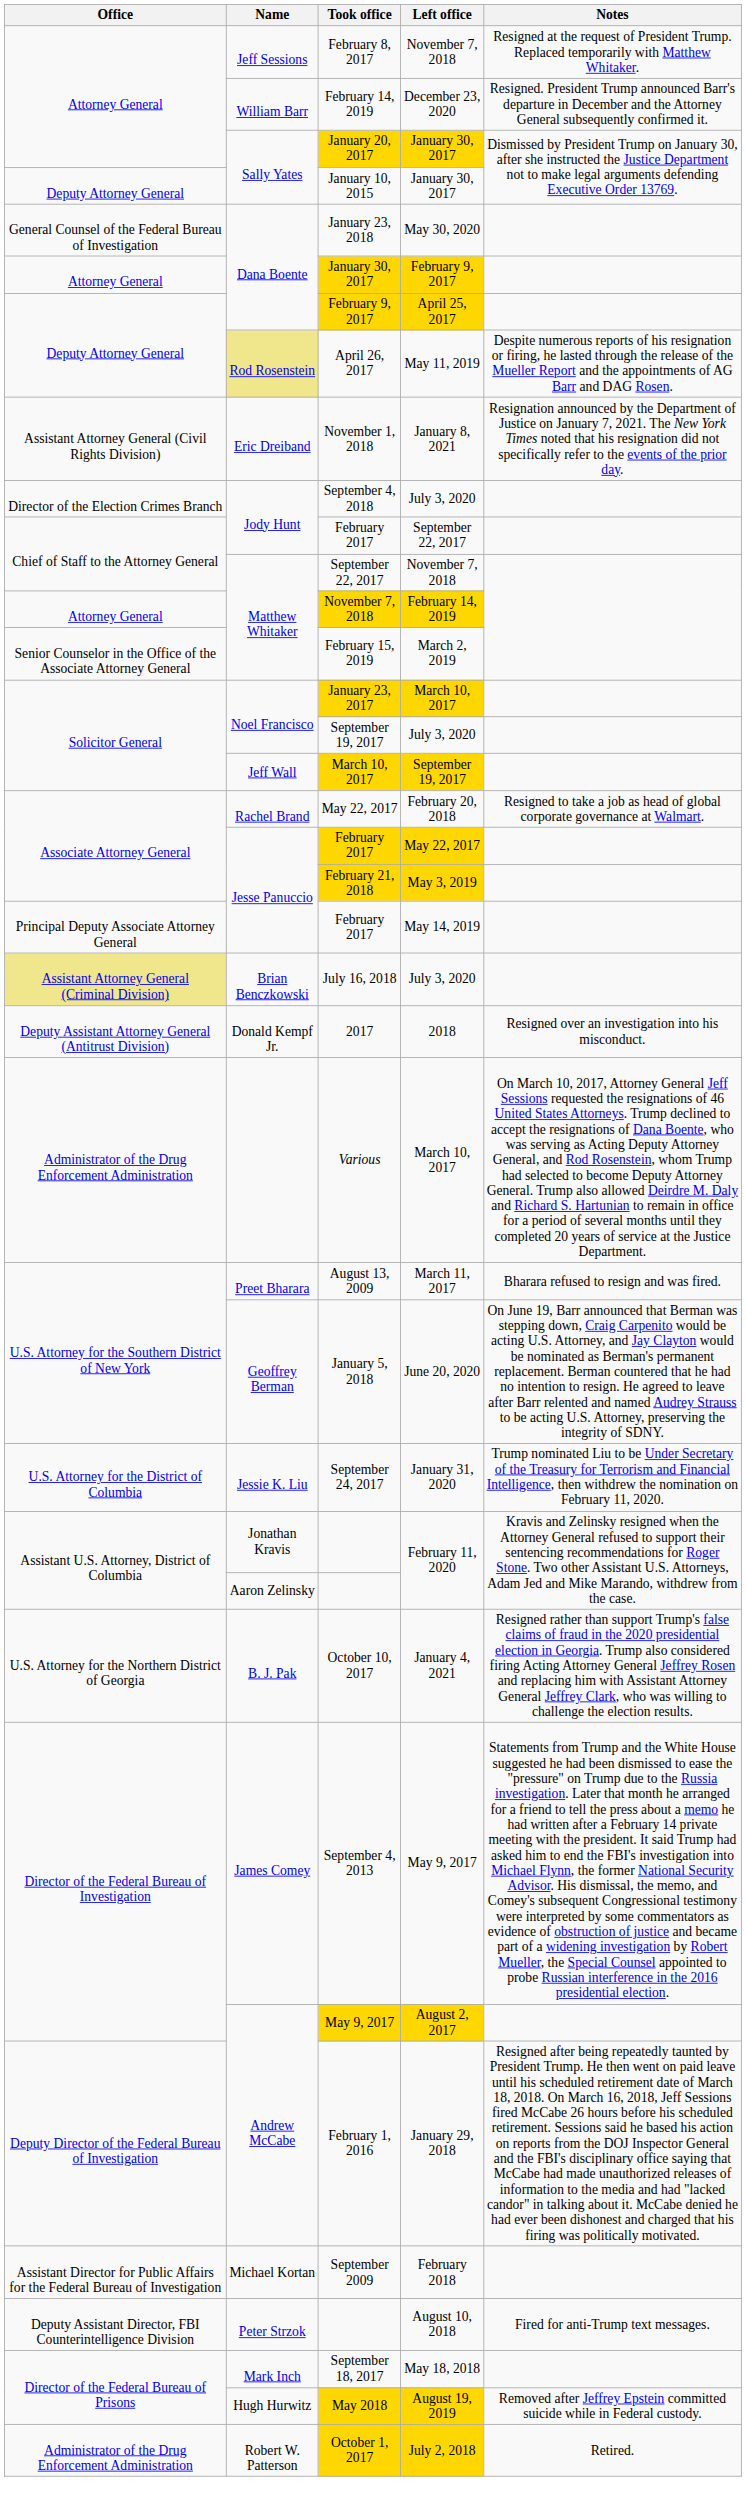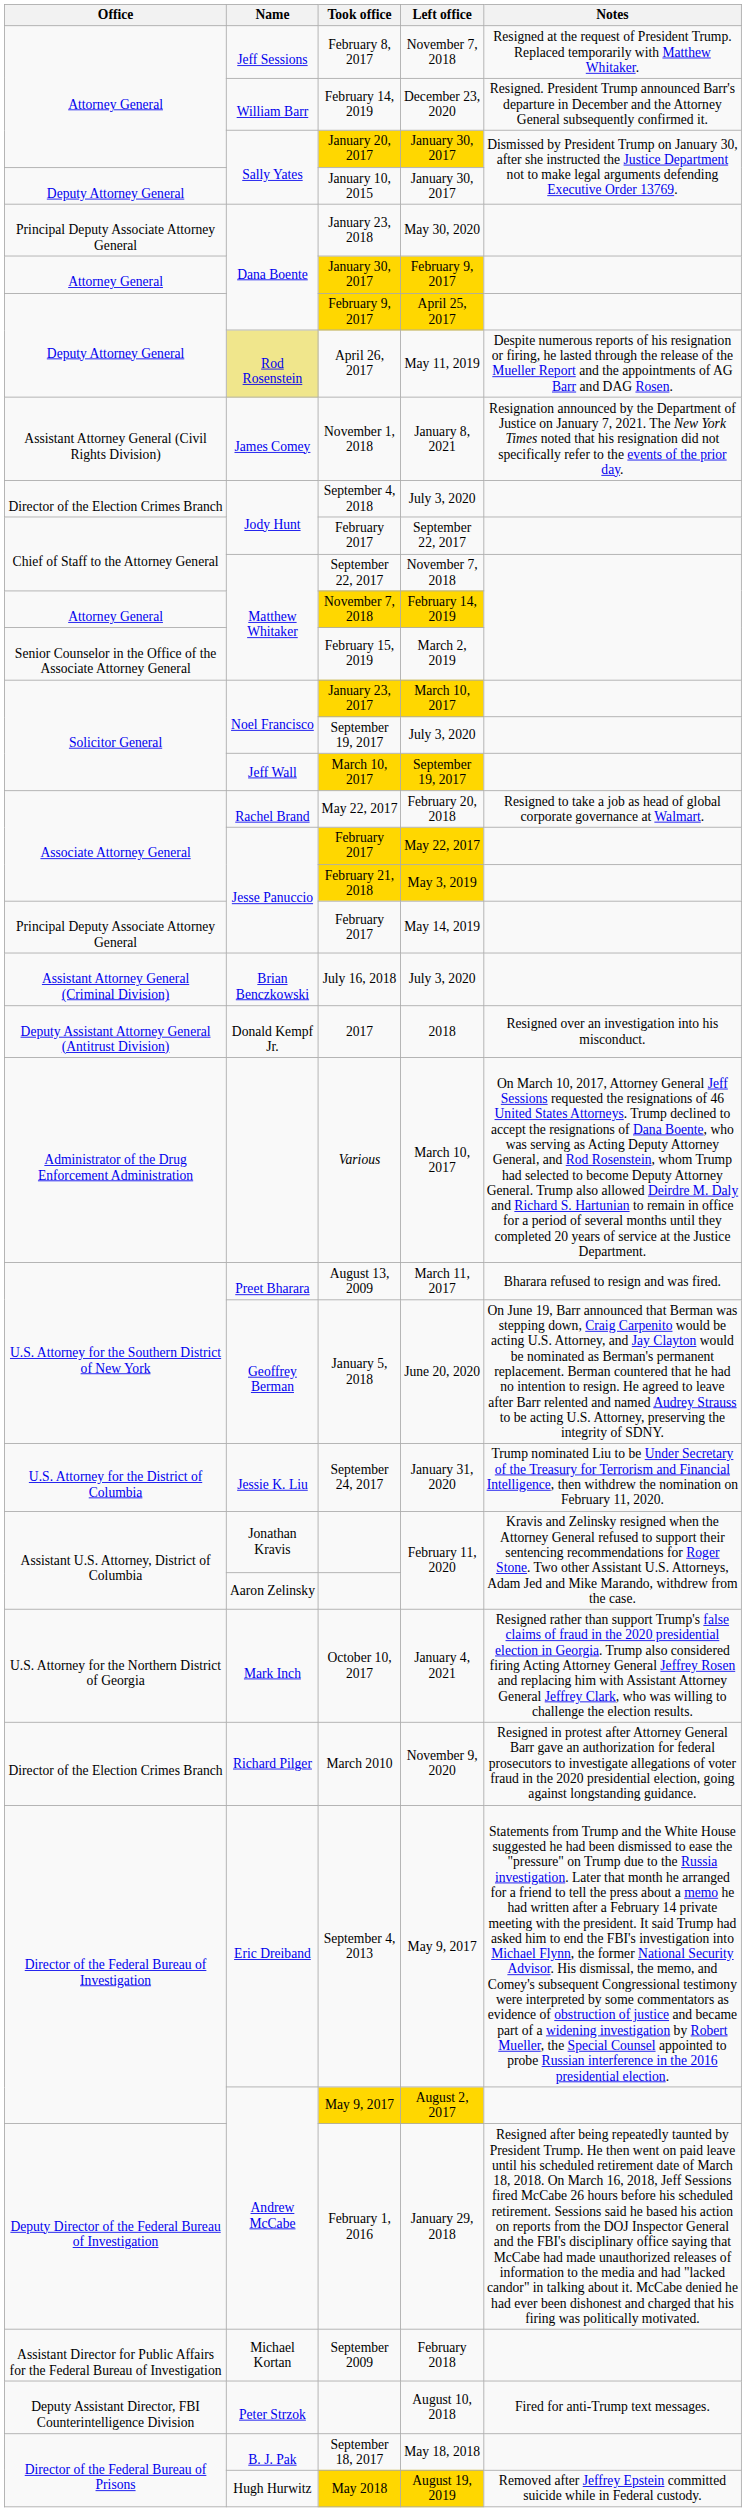January 23, 2018 | Office: General Counsel of the Federal Bureau of Investigation -> Principal Deputy Associate Attorney General
November 1, 2018 | Name: Eric Dreiband -> James Comey
July 16, 2018 | Office: khaki background -> no background
October 10, 2017 | Name: B. J. Pak -> Mark Inch
+ row: Director of the Election Crimes Branch | Richard Pilger | March 2010 | November 9, 2020 | Resigned in protest after Attorney General Barr gave an authorization for federal prosecutors to investigate allegations of voter fraud in the 2020 presidential election, going against longstanding guidance.
September 4, 2013 | Name: James Comey -> Eric Dreiband
September 18, 2017 | Name: Mark Inch -> B. J. Pak
- row: Administrator of the Drug Enforcement Administration | Robert W. Patterson | October 1, 2017 | July 2, 2018 | Retired.
